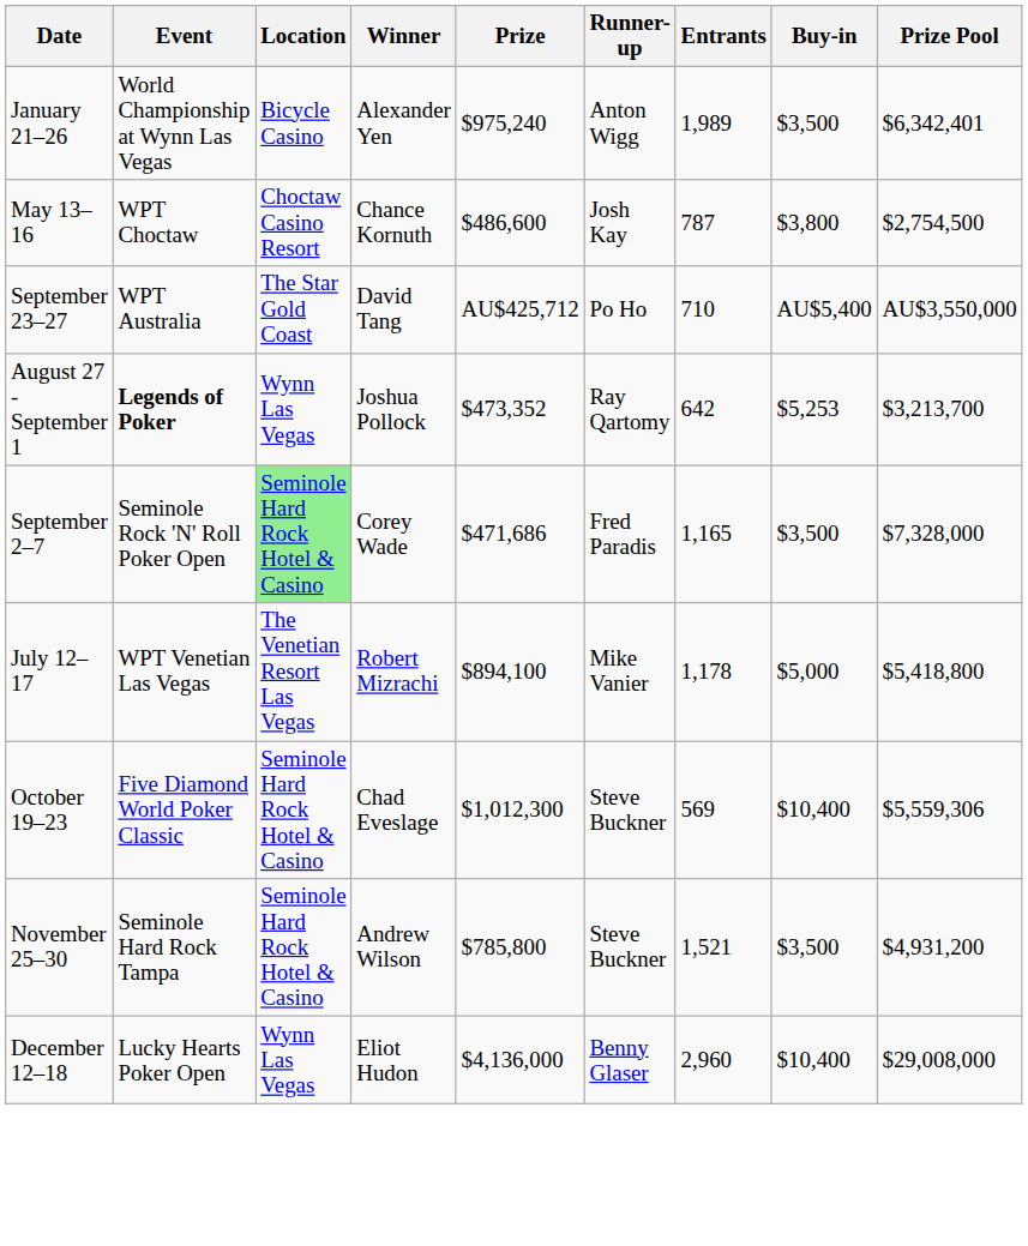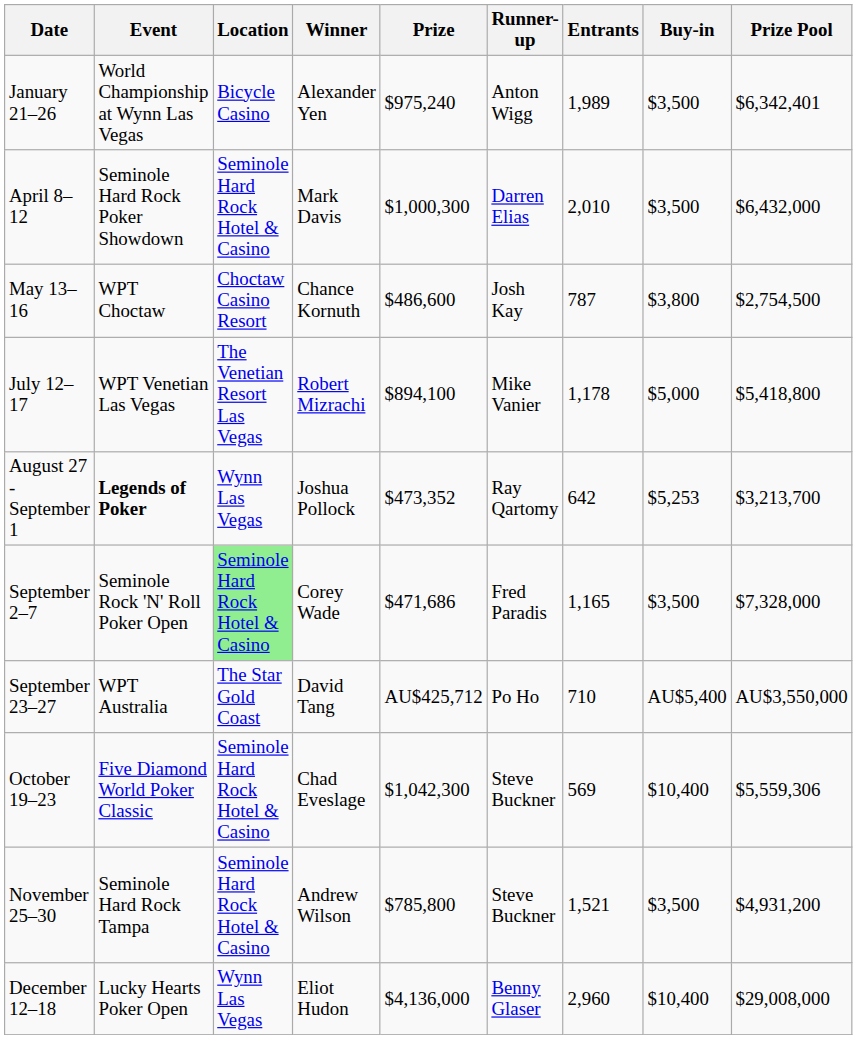+ row: April 8–12 | Seminole Hard Rock Poker Showdown | Seminole Hard Rock Hotel & Casino | Mark Davis | $1,000,300 | Darren Elias | 2,010 | $3,500 | $6,432,000
rows swapped: July 12–17 <-> September 23–27
October 19–23 | Prize: $1,012,300 -> $1,042,300
